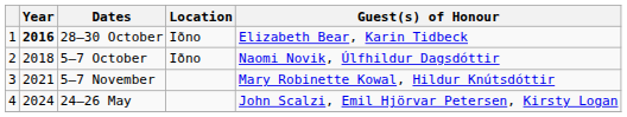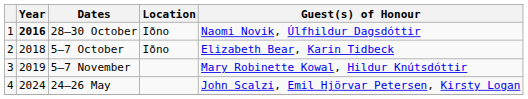28–30 October | Guest(s) of Honour: Elizabeth Bear, Karin Tidbeck -> Naomi Novik, Úlfhildur Dagsdóttir
5–7 October | Guest(s) of Honour: Naomi Novik, Úlfhildur Dagsdóttir -> Elizabeth Bear, Karin Tidbeck
5–7 November | Year: 2021 -> 2019
